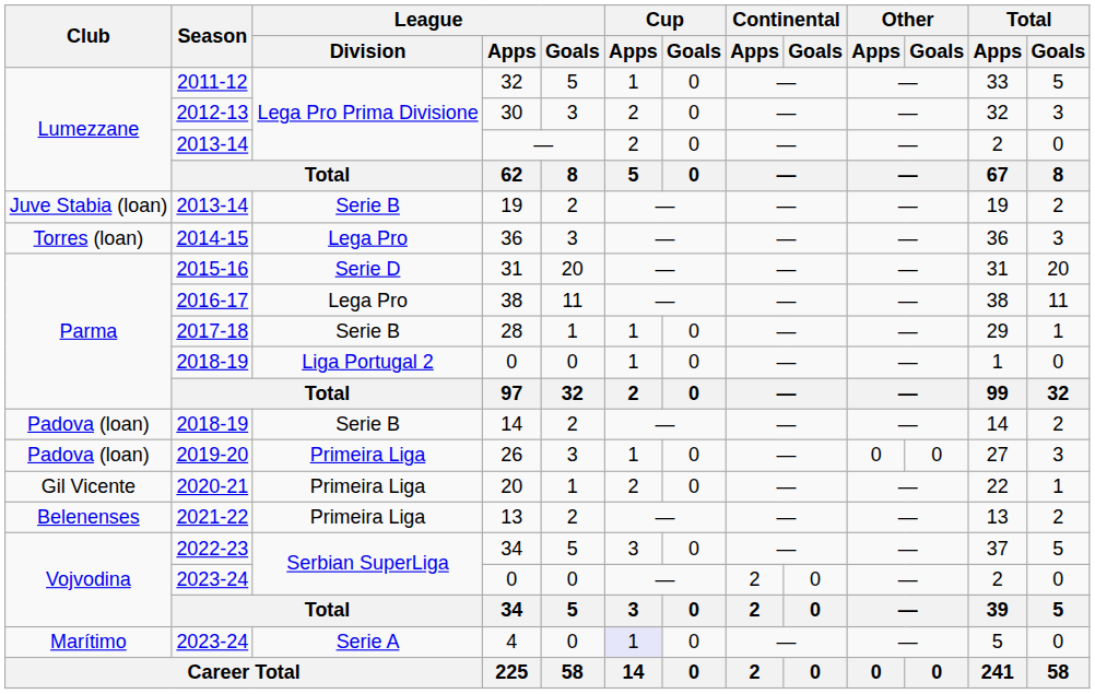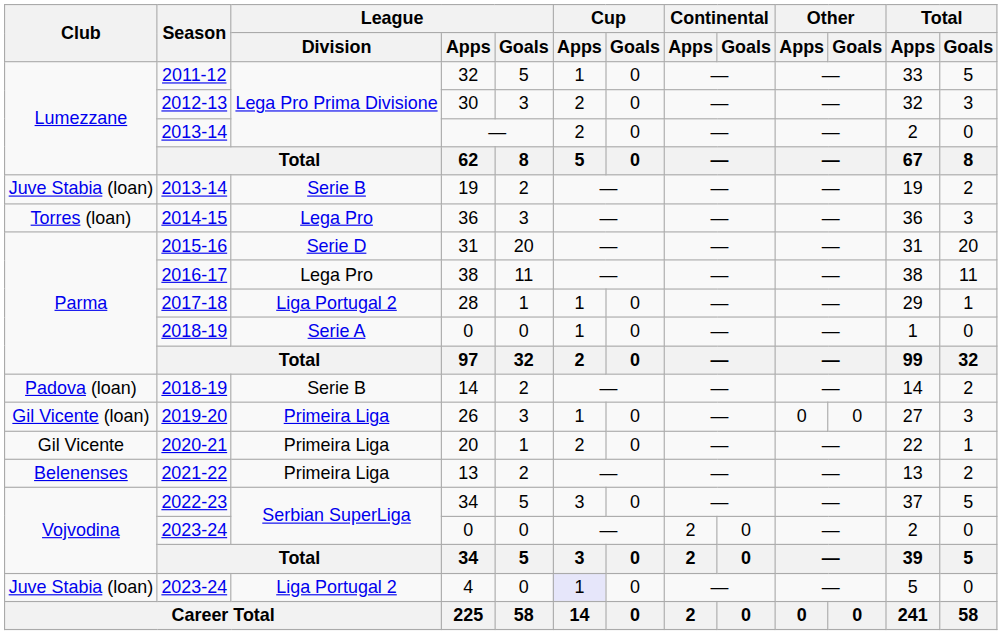28 | League / Division: Serie B -> Liga Portugal 2
2018-19 / 0 | League / Division: Liga Portugal 2 -> Serie A
26 | Club: Padova (loan) -> Gil Vicente (loan)
4 | Club: Marítimo -> Juve Stabia (loan)
4 | League / Division: Serie A -> Liga Portugal 2
